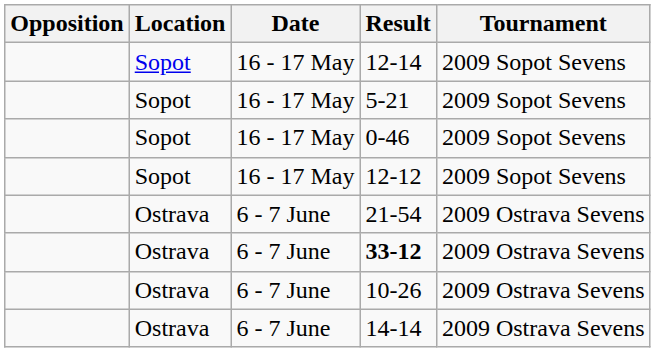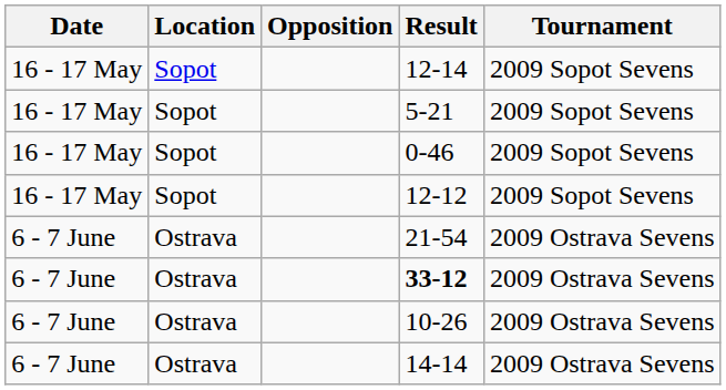columns swapped: Date <-> Opposition
